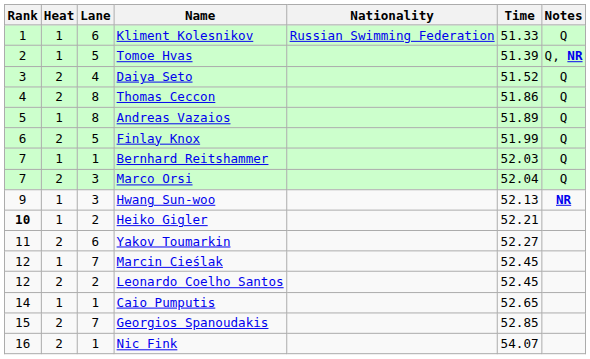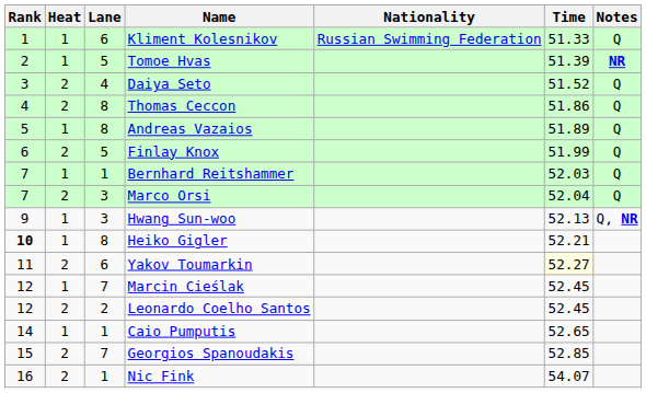Tomoe Hvas | Notes: Q, NR -> NR
Hwang Sun-woo | Notes: NR -> Q, NR
Heiko Gigler | Lane: 2 -> 8
Yakov Toumarkin | Time: no background -> lightyellow background
